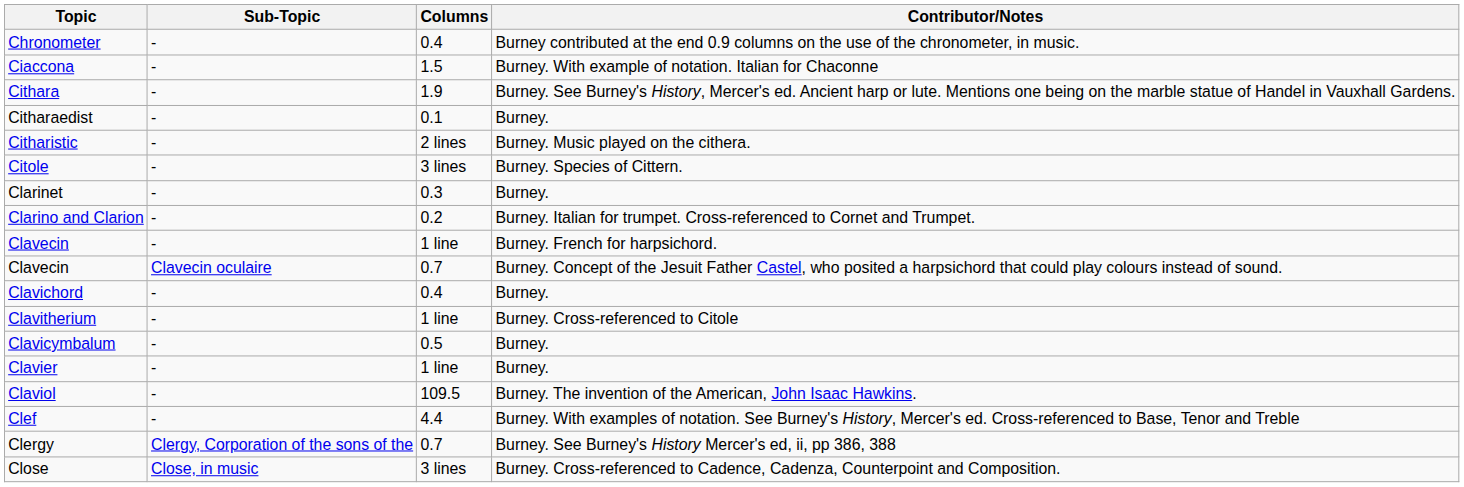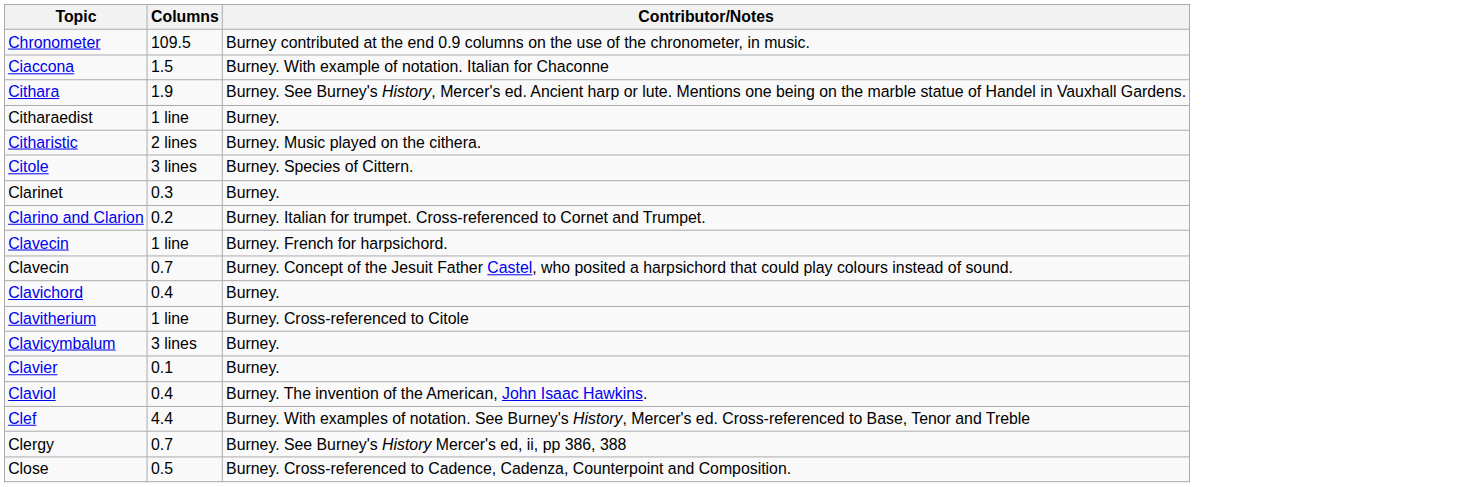- column: Sub-Topic | - | - | - | - | - | - | - | - | - | Clavecin oculaire | - | - | - | - | - | - | Clergy, Corporation of the sons of the | Close, in music
Chronometer | Columns: 0.4 -> 109.5
Citharaedist | Columns: 0.1 -> 1 line
Clavicymbalum | Columns: 0.5 -> 3 lines
Clavier | Columns: 1 line -> 0.1
Claviol | Columns: 109.5 -> 0.4
Close | Columns: 3 lines -> 0.5
